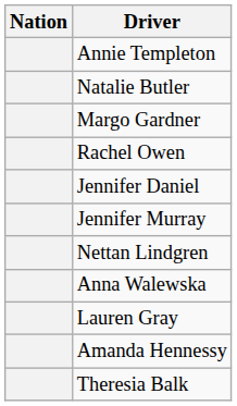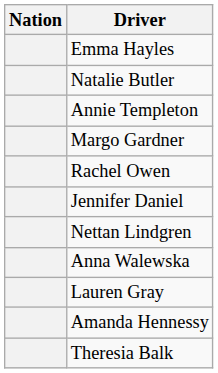+ row: Emma Hayles
rows swapped: Annie Templeton <-> Natalie Butler
- row: Jennifer Murray
